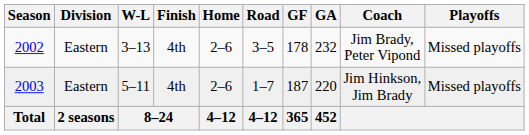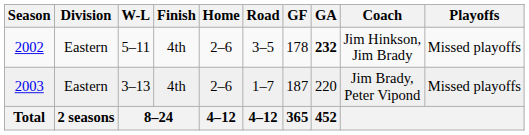2002 | W-L: 3–13 -> 5–11
2002 | GA: normal -> bold
2002 | Coach: Jim Brady, Peter Vipond -> Jim Hinkson, Jim Brady
2003 | W-L: 5–11 -> 3–13
2003 | Coach: Jim Hinkson, Jim Brady -> Jim Brady, Peter Vipond
